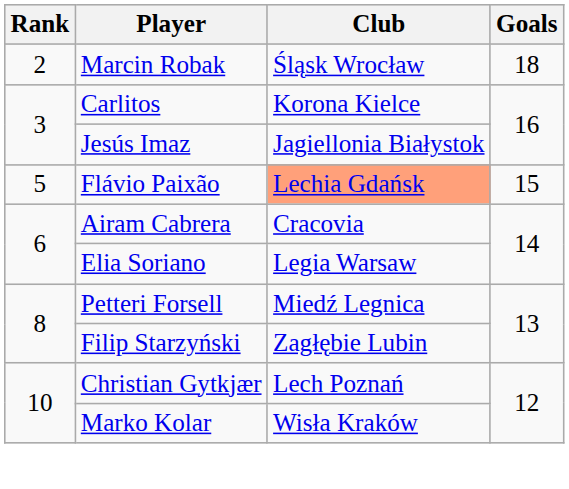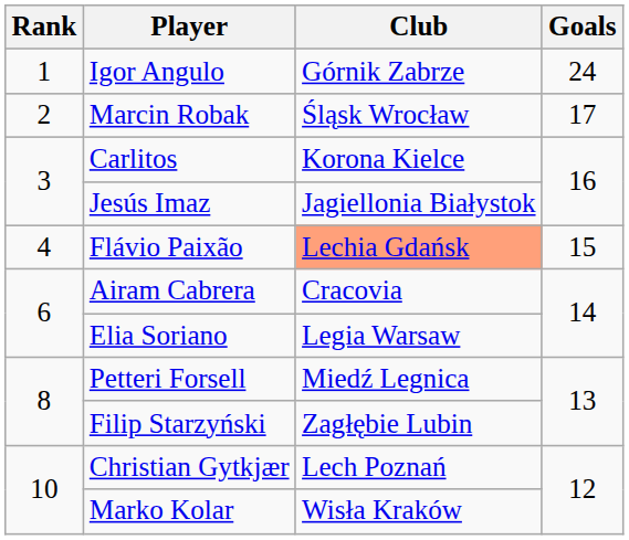+ row: 1 | Igor Angulo | Górnik Zabrze | 24
Marcin Robak | Goals: 18 -> 17
Flávio Paixão | Rank: 5 -> 4
